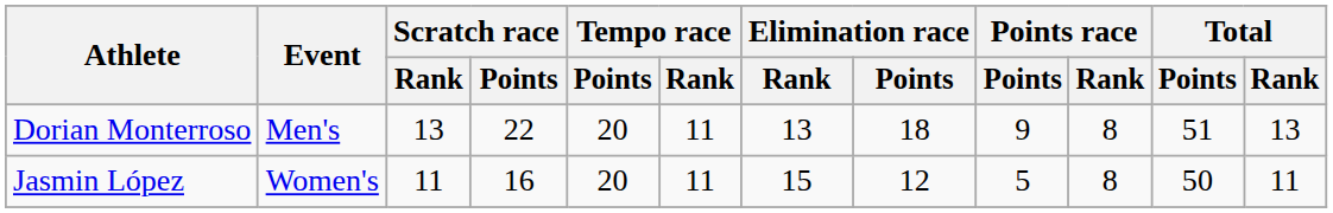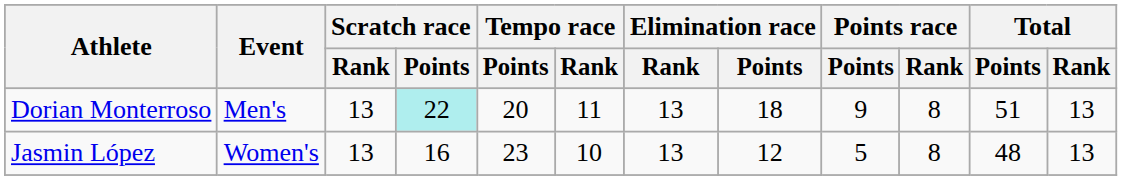Dorian Monterroso | Scratch race / Points: no background -> paleturquoise background
Jasmin López | Scratch race / Rank: 11 -> 13
Jasmin López | Tempo race / Points: 20 -> 23
Jasmin López | Tempo race / Rank: 11 -> 10
Jasmin López | Elimination race / Rank: 15 -> 13
Jasmin López | Total / Points: 50 -> 48
Jasmin López | Total / Rank: 11 -> 13
